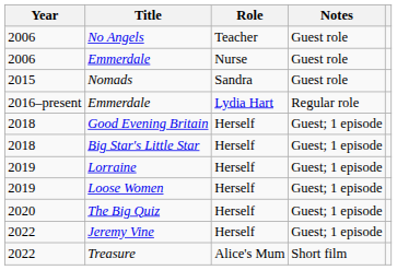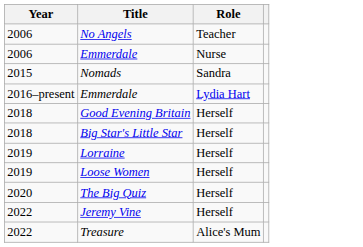- column: Notes | Guest role | Guest role | Guest role | Regular role | Guest; 1 episode | Guest; 1 episode | Guest; 1 episode | Guest; 1 episode | Guest; 1 episode | Guest; 1 episode | Short film
